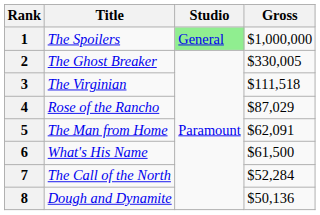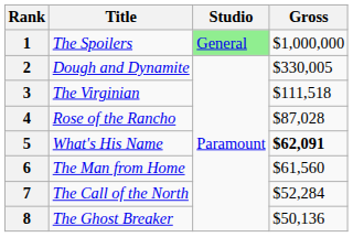2 | Title: The Ghost Breaker -> Dough and Dynamite
4 | Gross: $87,029 -> $87,028
5 | Title: The Man from Home -> What's His Name
5 | Gross: normal -> bold
6 | Title: What's His Name -> The Man from Home
6 | Gross: $61,500 -> $61,560
8 | Title: Dough and Dynamite -> The Ghost Breaker
